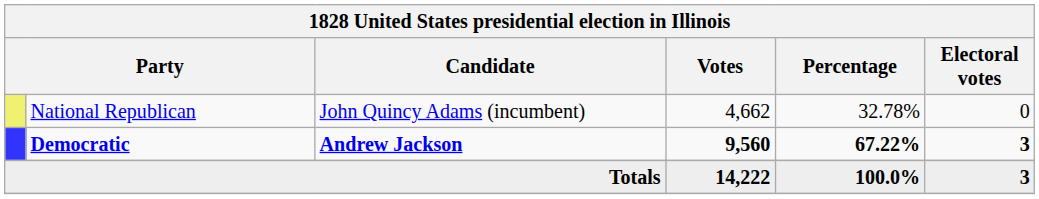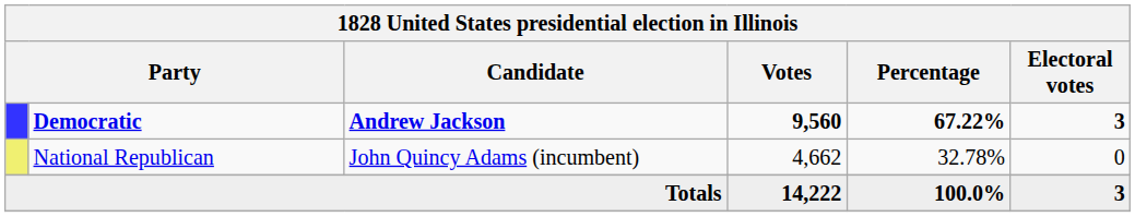rows swapped: Democratic <-> National Republican
